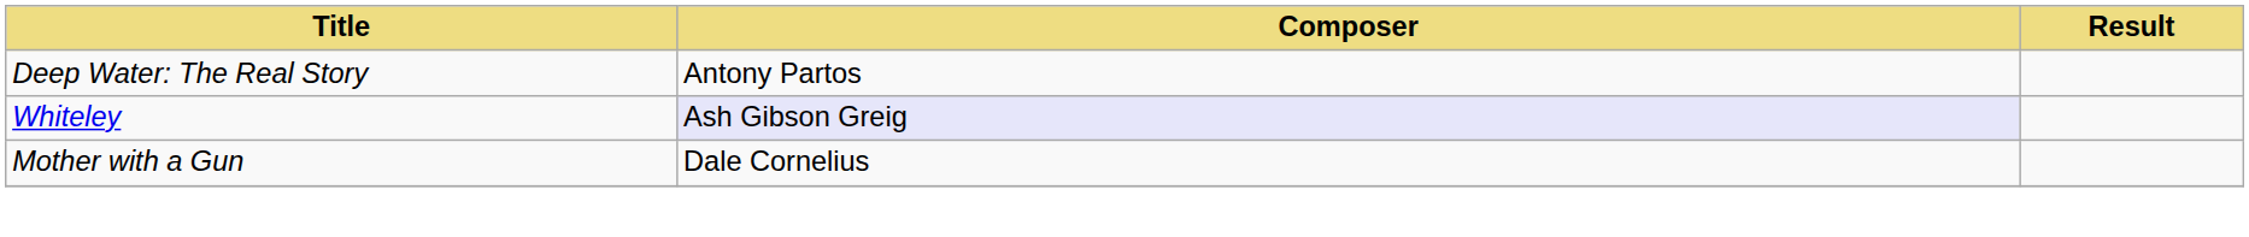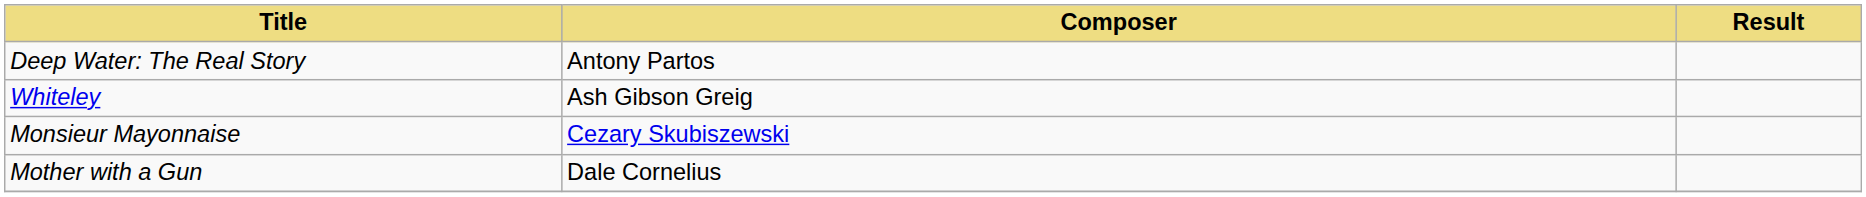Whiteley | Composer: lavender background -> no background
+ row: Monsieur Mayonnaise | Cezary Skubiszewski
